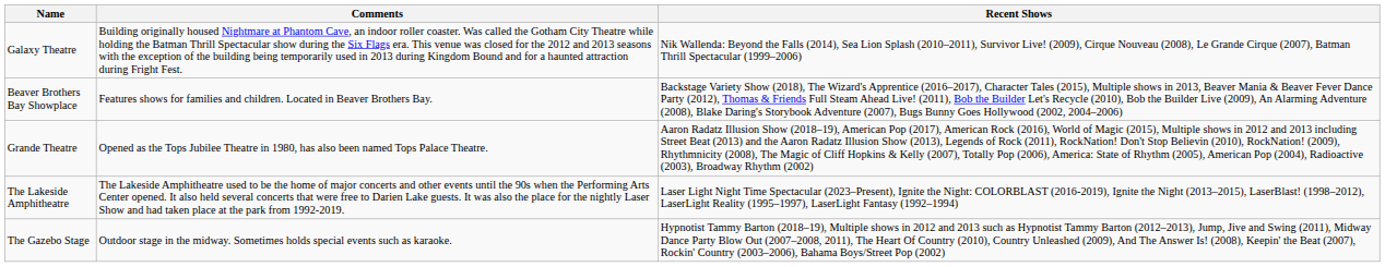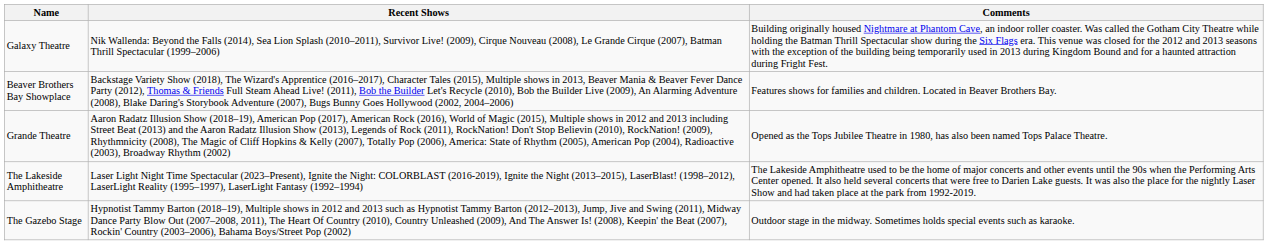columns swapped: Recent Shows <-> Comments
